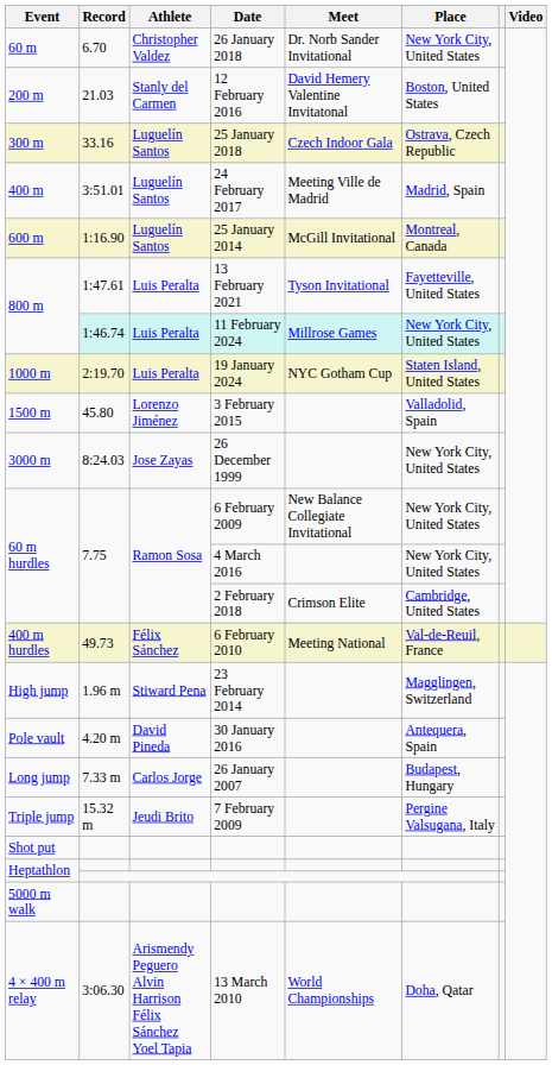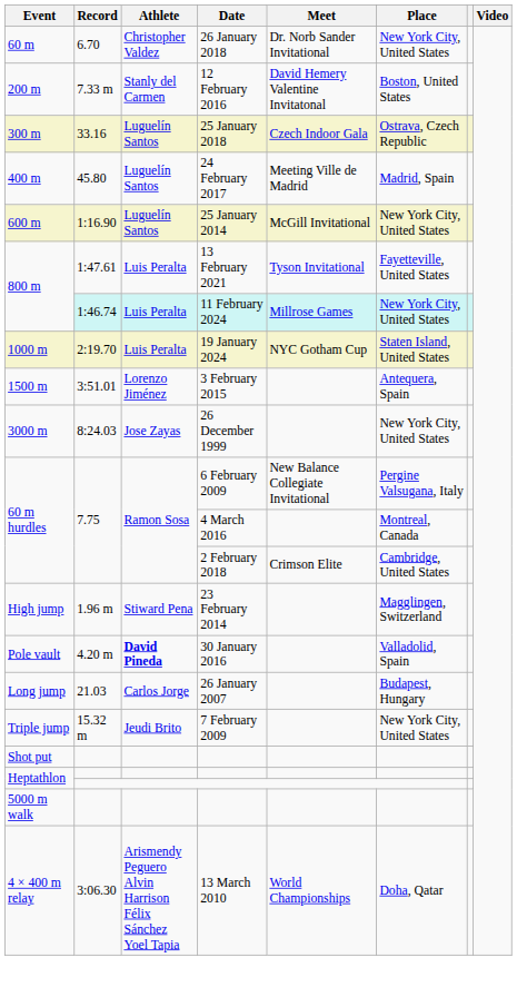12 February 2016 | Record: 21.03 -> 7.33 m
24 February 2017 | Record: 3:51.01 -> 45.80
25 January 2014 | Place: Montreal, Canada -> New York City, United States
3 February 2015 | Record: 45.80 -> 3:51.01
3 February 2015 | Place: Valladolid, Spain -> Antequera, Spain
6 February 2009 | Place: New York City, United States -> Pergine Valsugana, Italy
4 March 2016 | Place: New York City, United States -> Montreal, Canada
- row: 400 m hurdles | 49.73 | Félix Sánchez | 6 February 2010 | Meeting National | Val-de-Reuil, France
30 January 2016 | Athlete: normal -> bold
30 January 2016 | Place: Antequera, Spain -> Valladolid, Spain
26 January 2007 | Record: 7.33 m -> 21.03
7 February 2009 | Place: Pergine Valsugana, Italy -> New York City, United States
